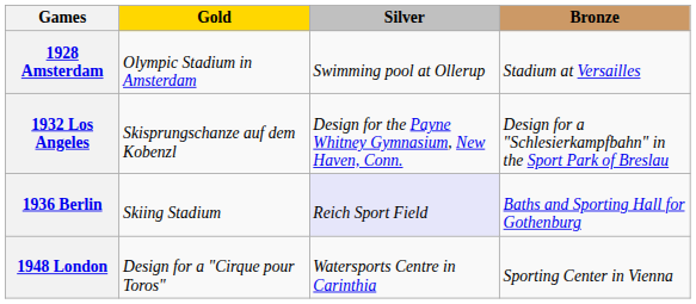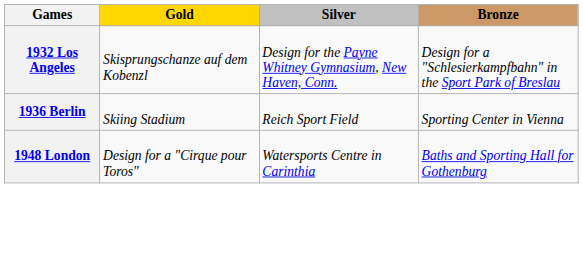- row: 1928 Amsterdam | Olympic Stadium in Amsterdam | Swimming pool at Ollerup | Stadium at Versailles
1936 Berlin | Silver: lavender background -> no background
1936 Berlin | Bronze: Baths and Sporting Hall for Gothenburg -> Sporting Center in Vienna
1948 London | Bronze: Sporting Center in Vienna -> Baths and Sporting Hall for Gothenburg
